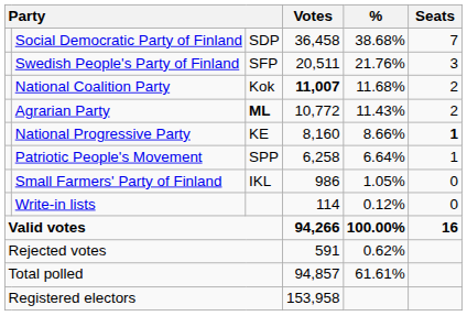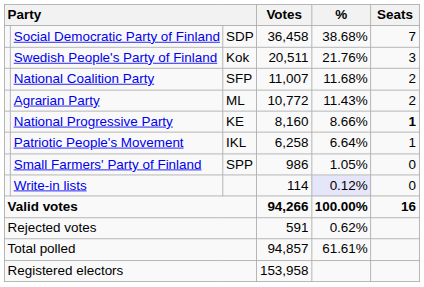Swedish People's Party of Finland | column 3: SFP -> Kok
National Coalition Party | column 3: Kok -> SFP
National Coalition Party | Votes: bold -> normal
Agrarian Party | column 3: bold -> normal
Patriotic People's Movement | column 3: SPP -> IKL
Small Farmers' Party of Finland | column 3: IKL -> SPP
Write-in lists | %: no background -> lavender background
